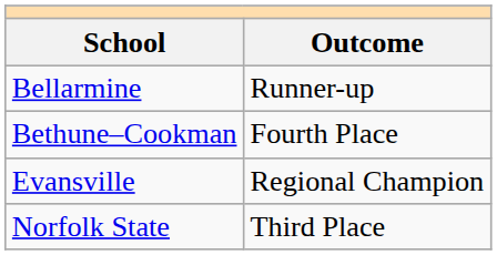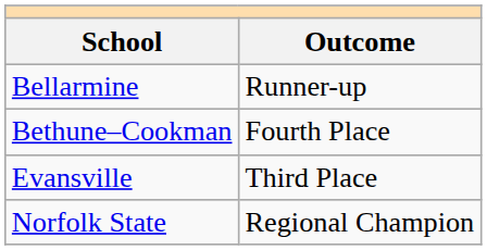Evansville | Outcome: Regional Champion -> Third Place
Norfolk State | Outcome: Third Place -> Regional Champion
